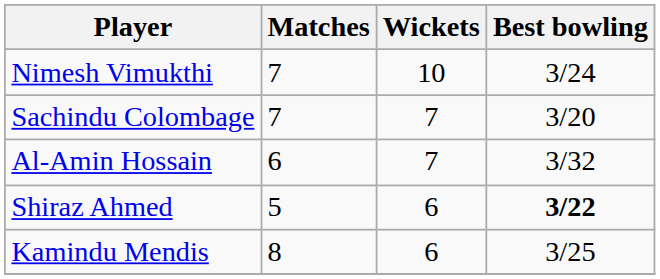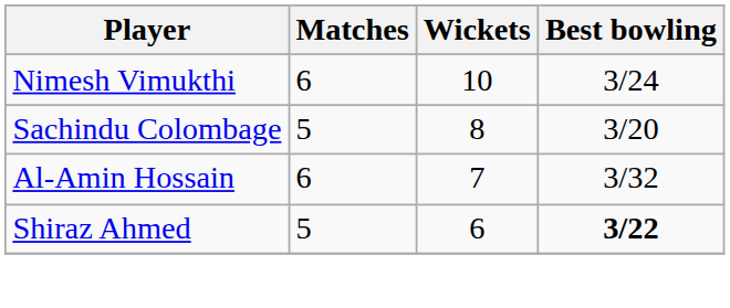Nimesh Vimukthi | Matches: 7 -> 6
Sachindu Colombage | Matches: 7 -> 5
Sachindu Colombage | Wickets: 7 -> 8
- row: Kamindu Mendis | 8 | 6 | 3/25
